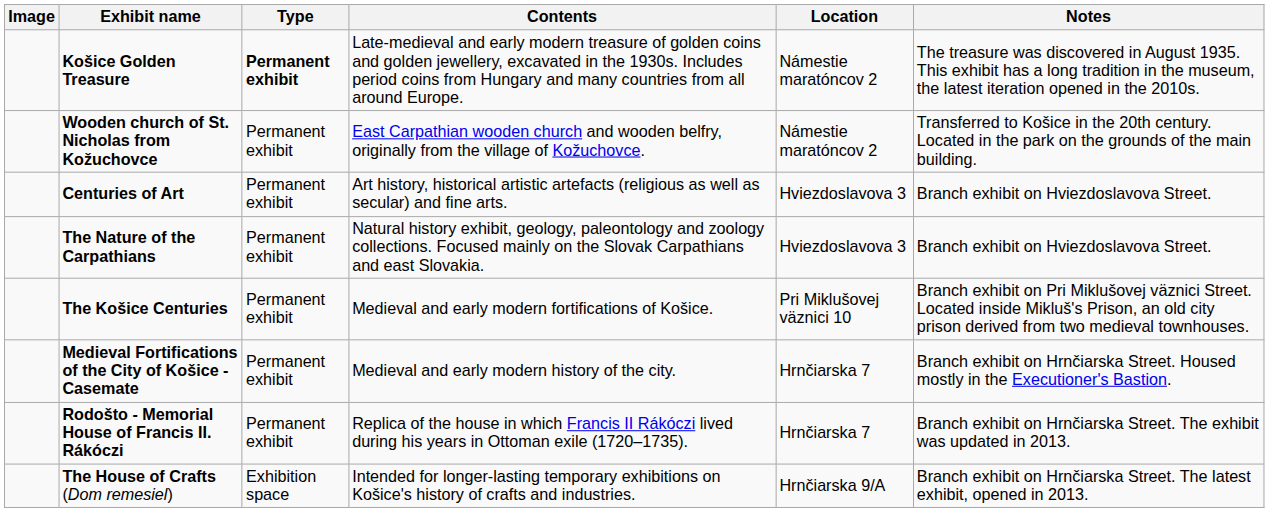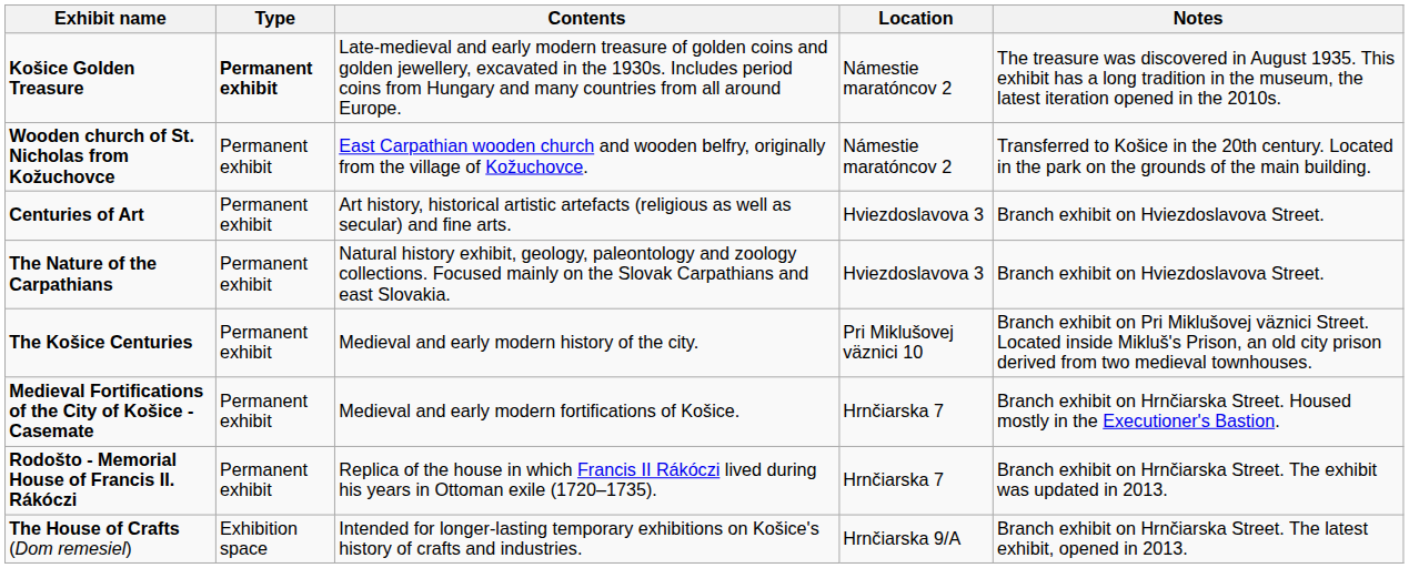- column: Image
The Košice Centuries | Contents: Medieval and early modern fortifications of Košice. -> Medieval and early modern history of the city.
Medieval Fortifications of the City of Košice - Casemate | Contents: Medieval and early modern history of the city. -> Medieval and early modern fortifications of Košice.
